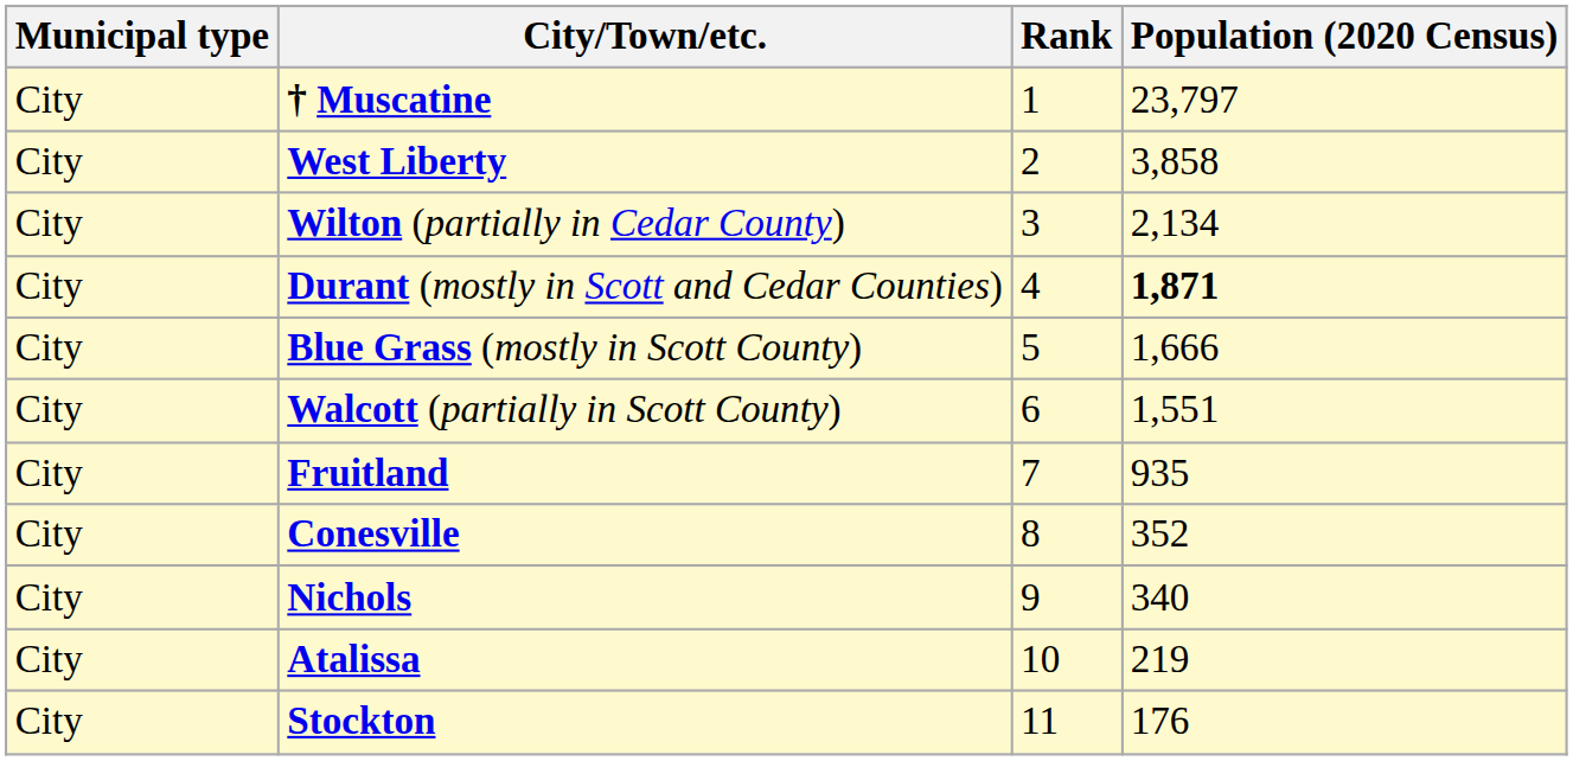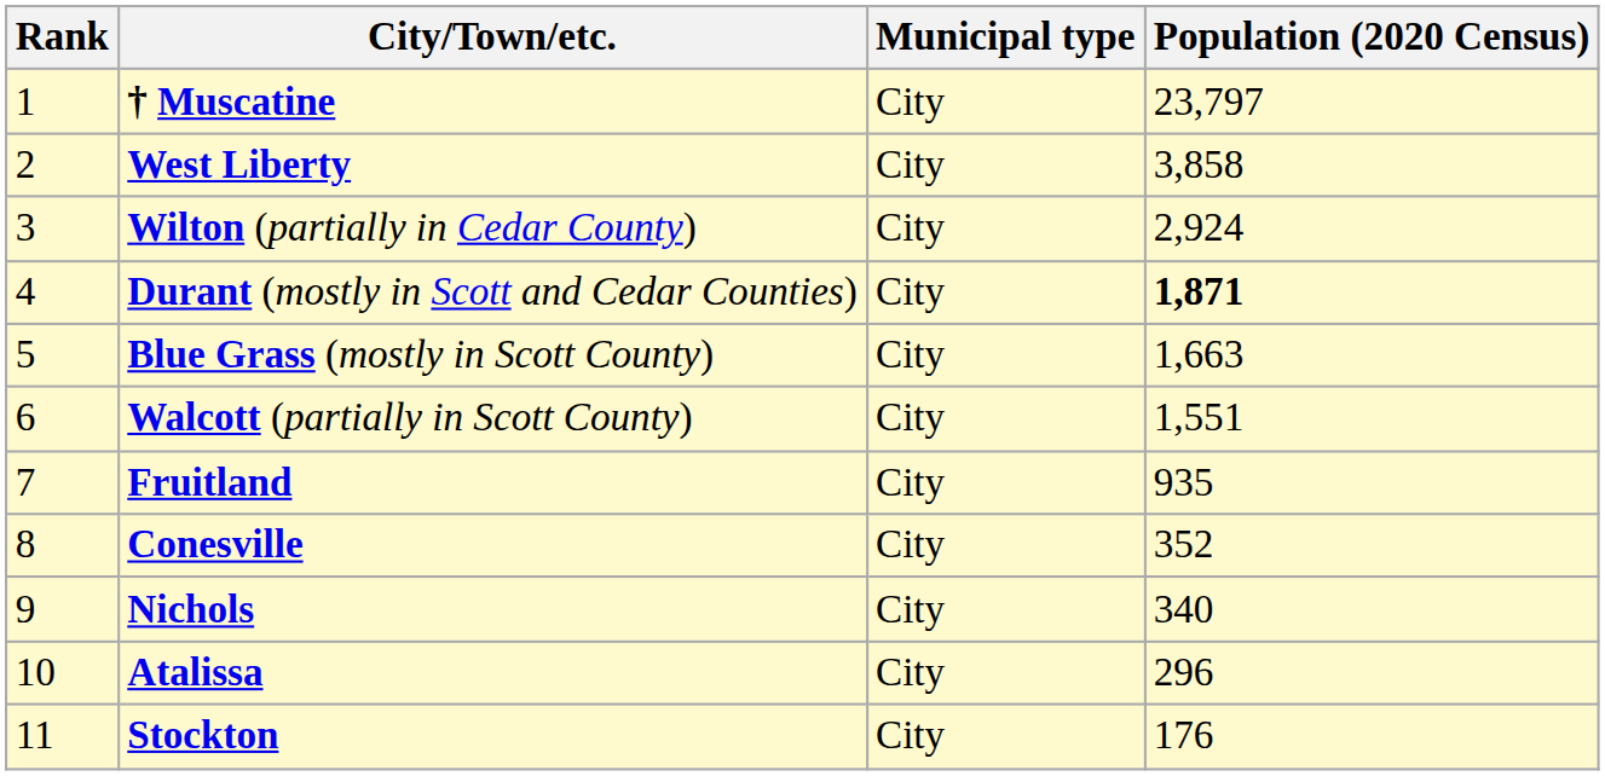columns swapped: Rank <-> Municipal type
Wilton (partially in Cedar County) | Population (2020 Census): 2,134 -> 2,924
Blue Grass (mostly in Scott County) | Population (2020 Census): 1,666 -> 1,663
Atalissa | Population (2020 Census): 219 -> 296
